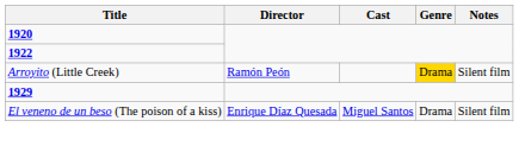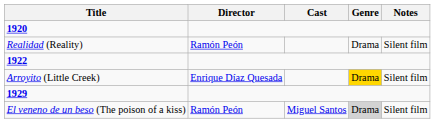+ row: Realidad (Reality) | Ramón Peón | Drama | Silent film
Arroyito (Little Creek) | Director: Ramón Peón -> Enrique Díaz Quesada
El veneno de un beso (The poison of a kiss) | Director: Enrique Díaz Quesada -> Ramón Peón
El veneno de un beso (The poison of a kiss) | Genre: no background -> lightgrey background
